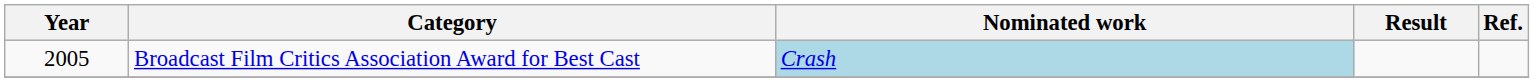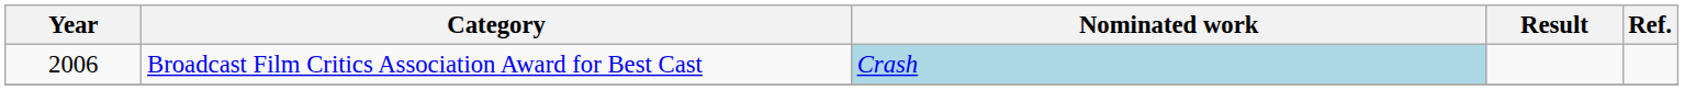Broadcast Film Critics Association Award for Best Cast | Year: 2005 -> 2006
